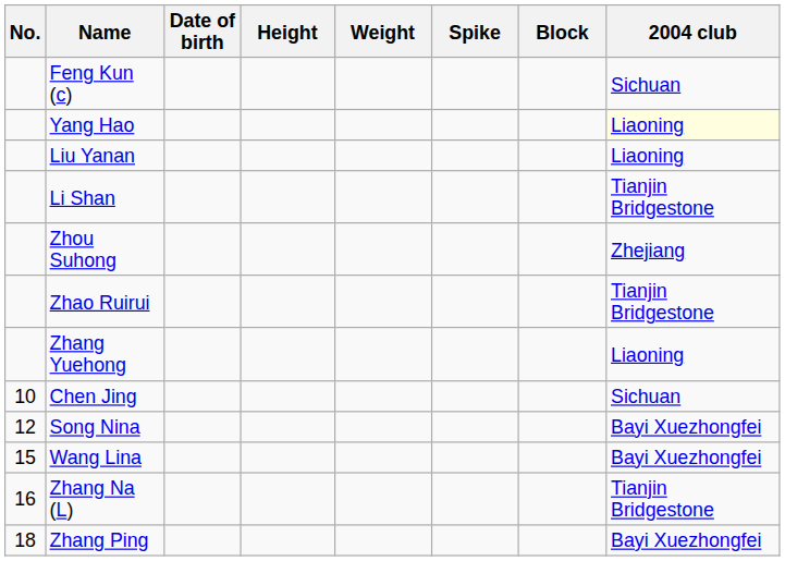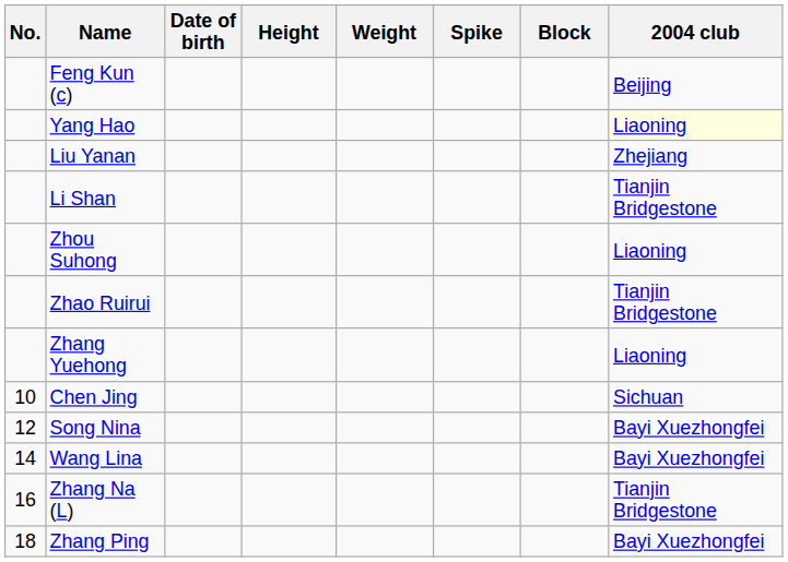Feng Kun (c) | 2004 club: Sichuan -> Beijing
Liu Yanan | 2004 club: Liaoning -> Zhejiang
Zhou Suhong | 2004 club: Zhejiang -> Liaoning
Wang Lina | No.: 15 -> 14
